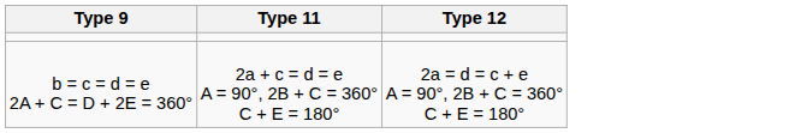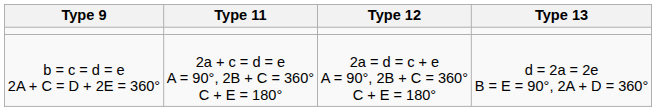+ column: Type 13 | d = 2a = 2e B = E = 90°, 2A + D = 360°
